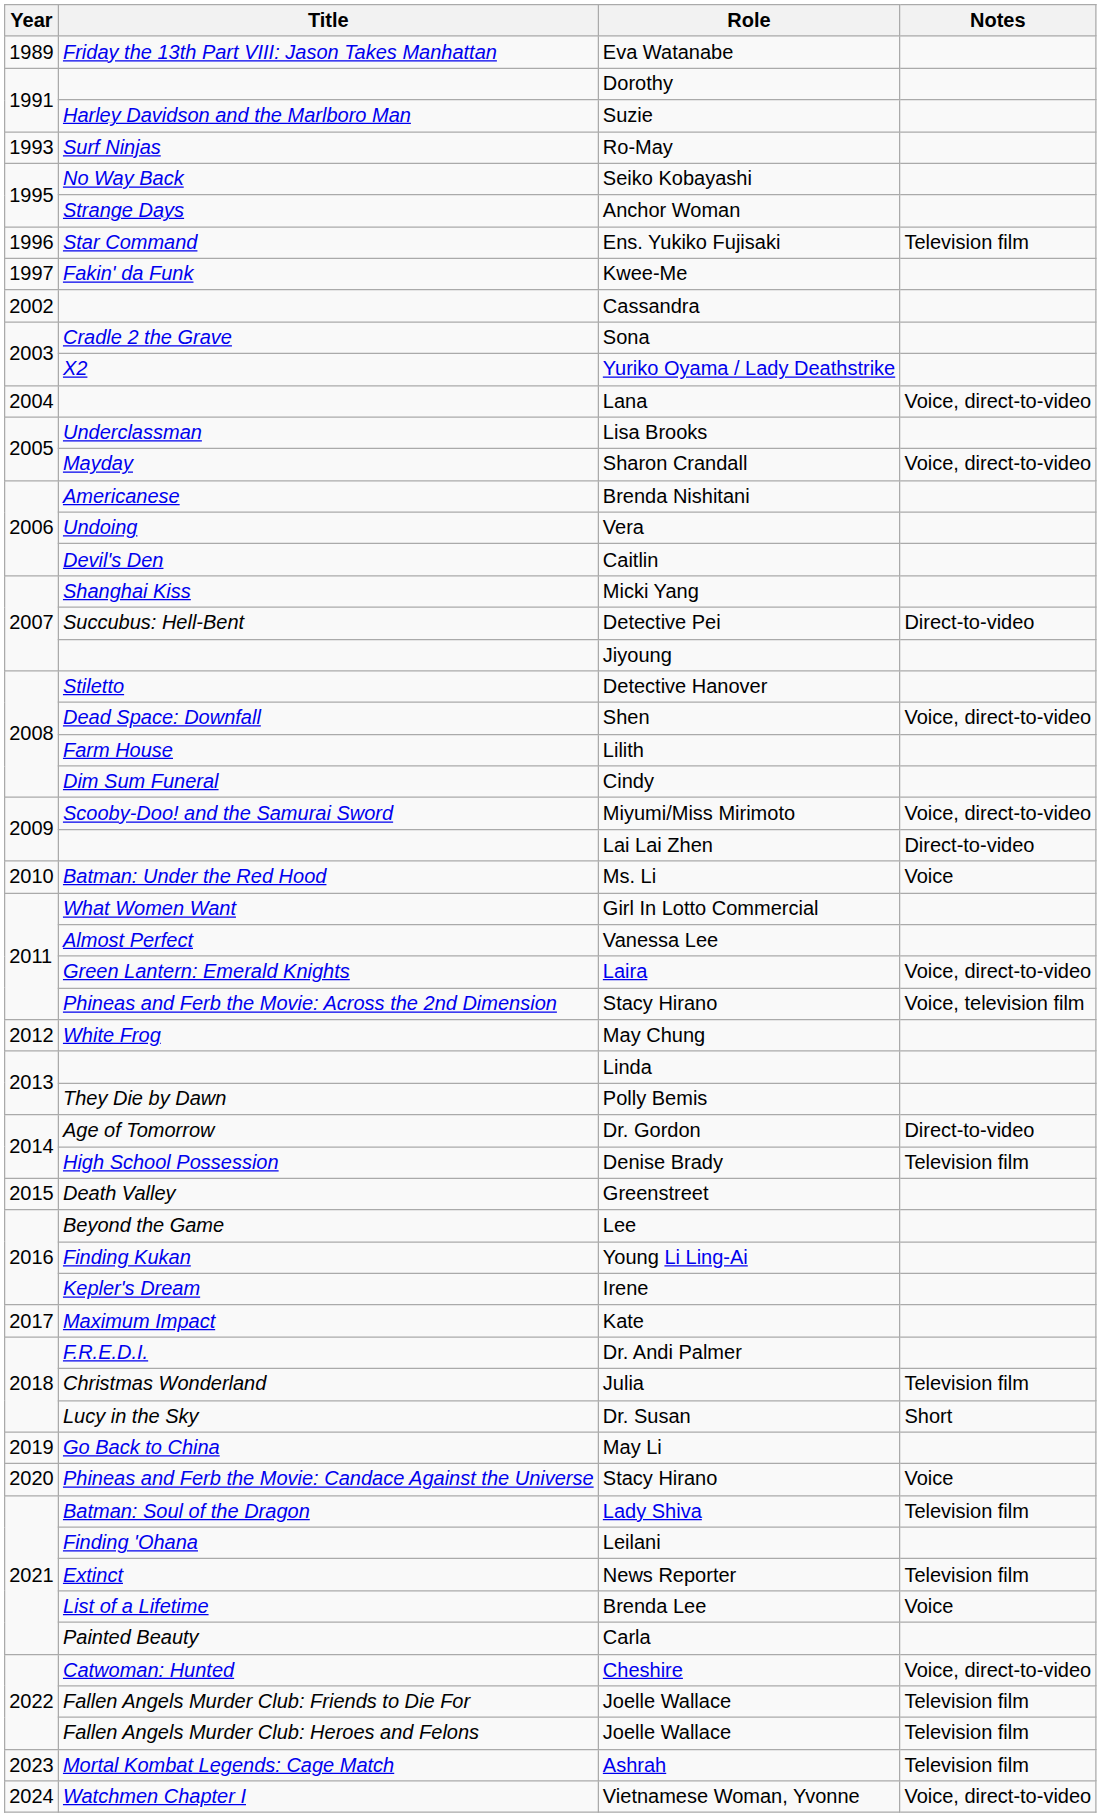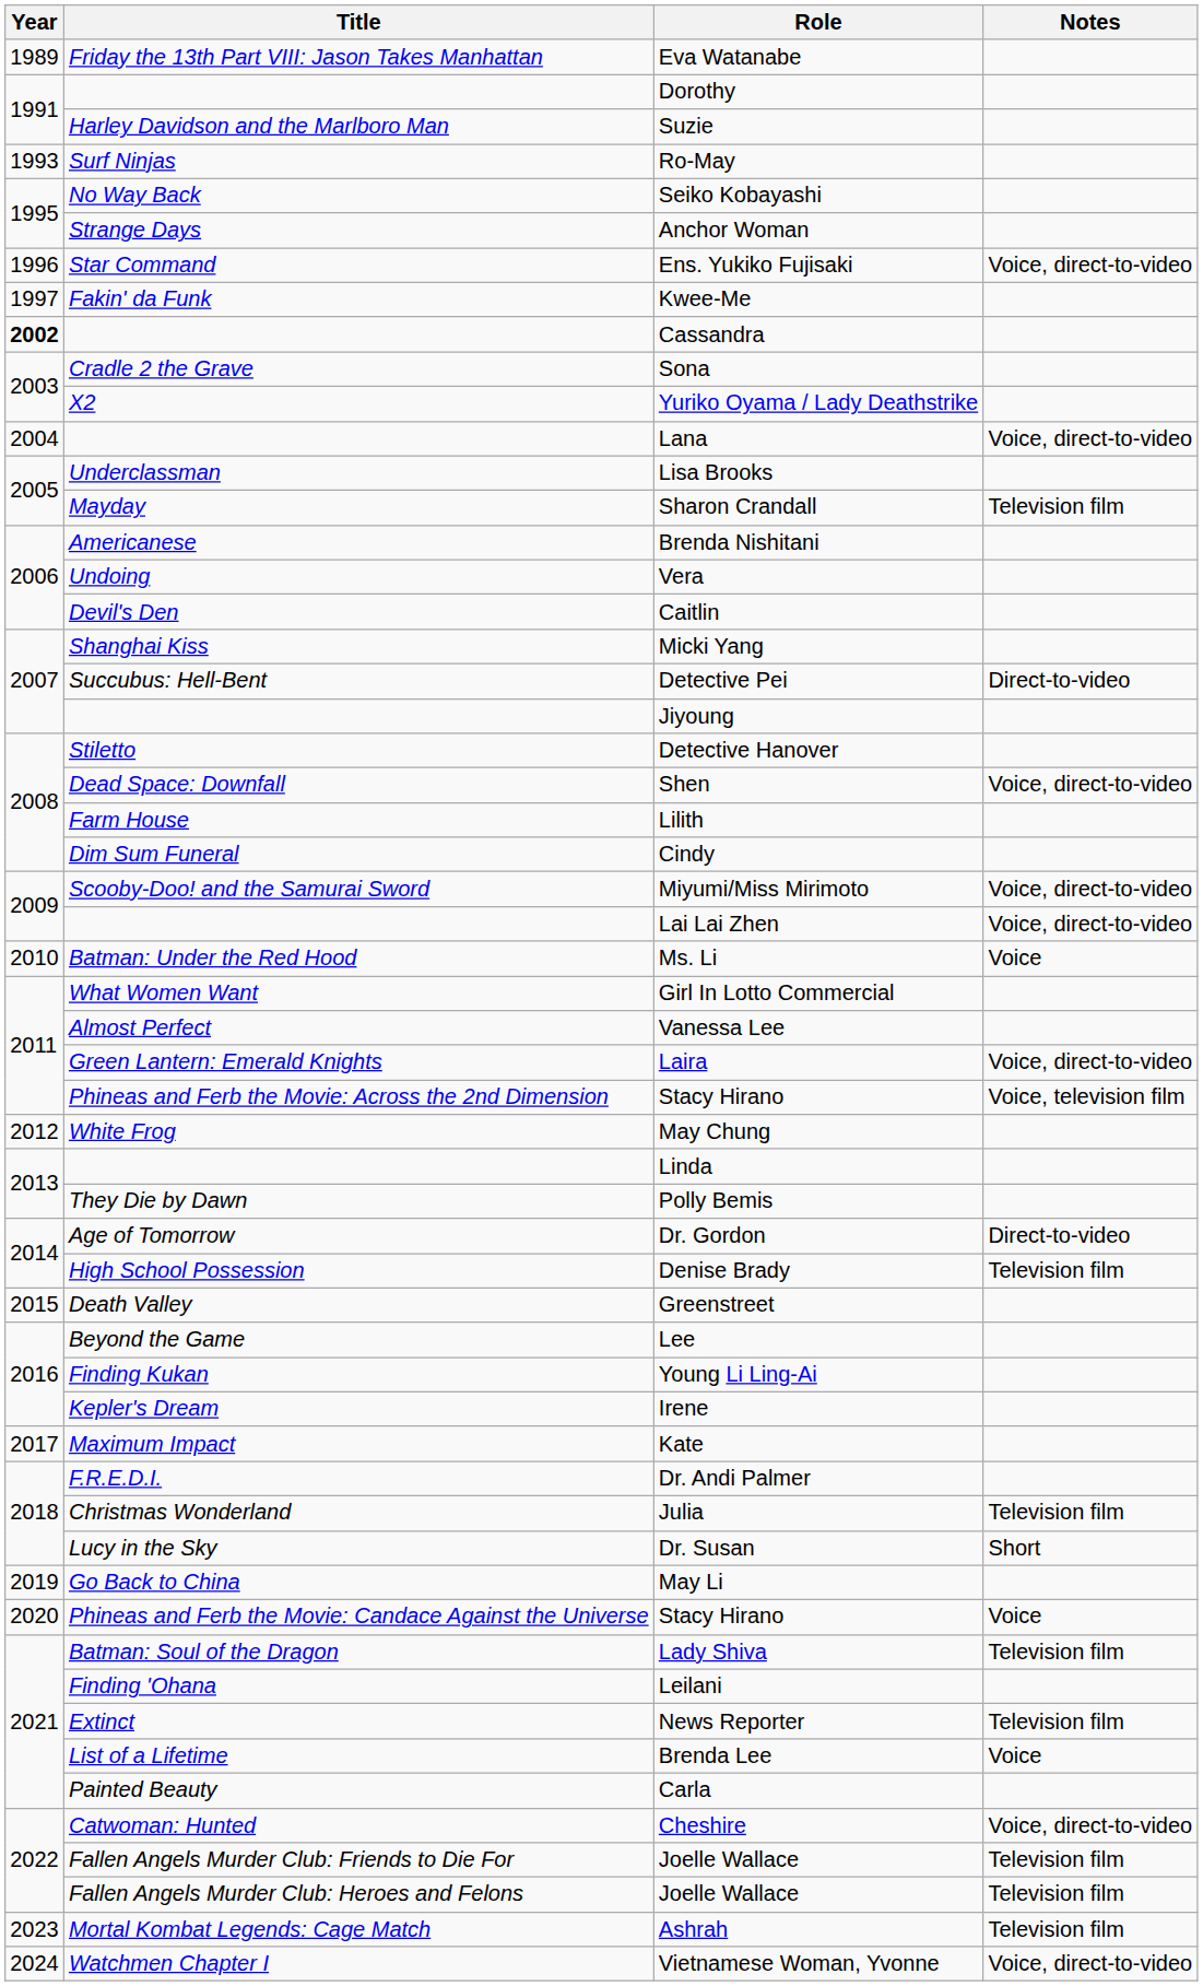Ens. Yukiko Fujisaki | Notes: Television film -> Voice, direct-to-video
Cassandra | Year: normal -> bold
Sharon Crandall | Notes: Voice, direct-to-video -> Television film
Lai Lai Zhen | Notes: Direct-to-video -> Voice, direct-to-video
